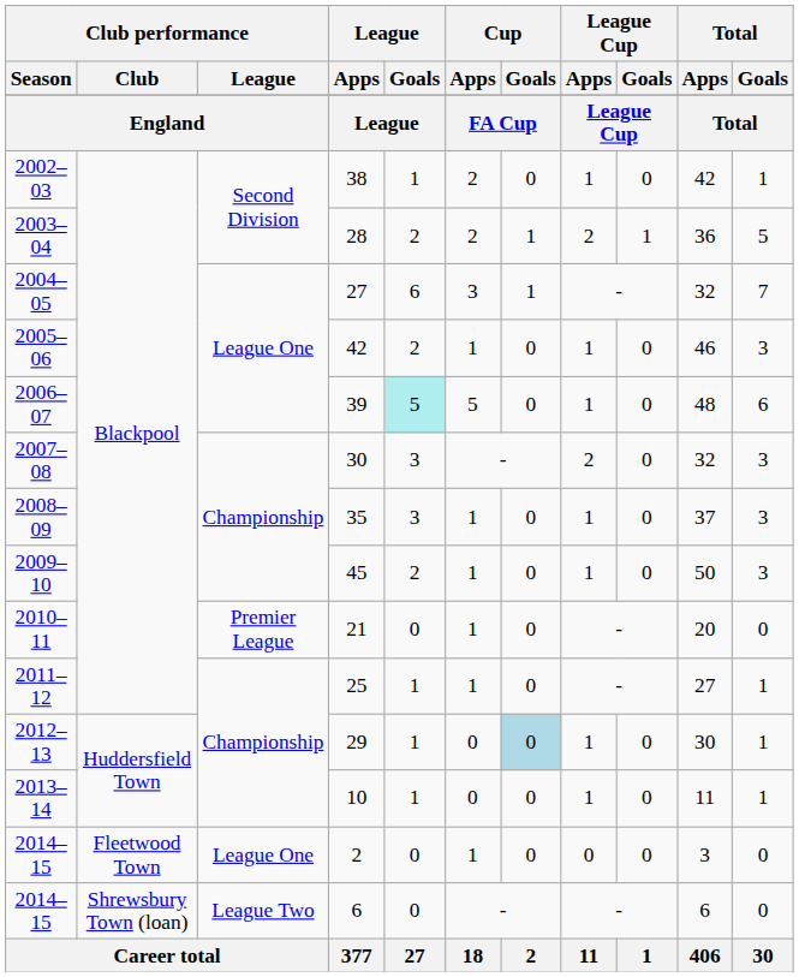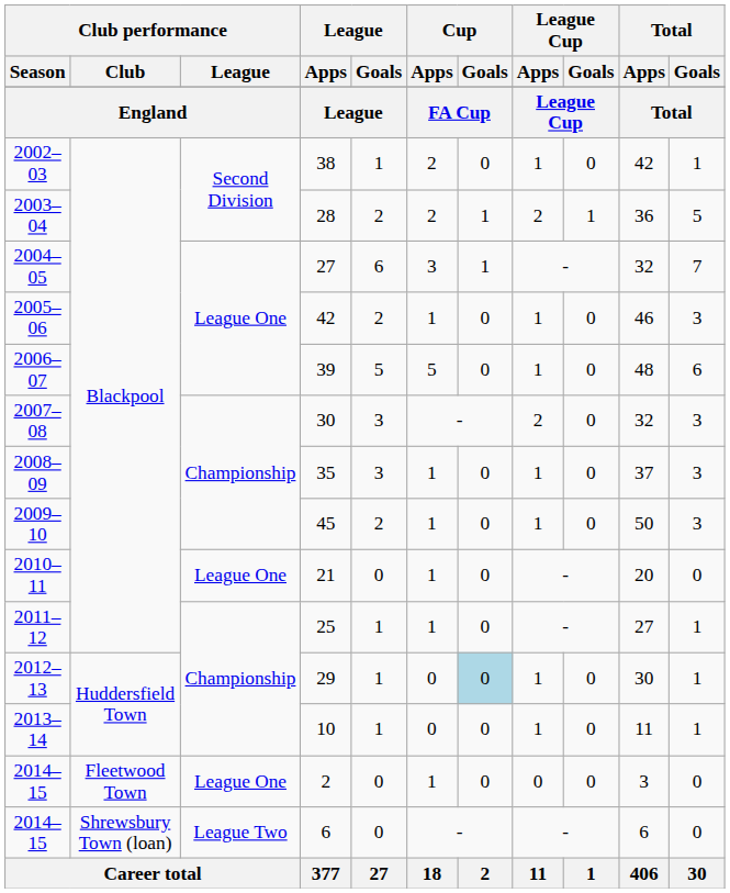39 | League / Goals: paleturquoise background -> no background
21 | Club performance / League: Premier League -> League One
